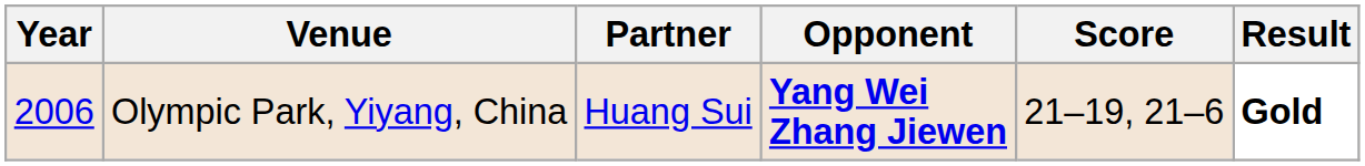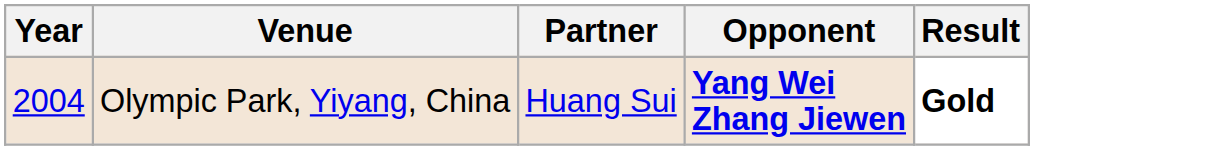- column: Score | 21–19, 21–6
Olympic Park, Yiyang, China | Year: 2006 -> 2004
